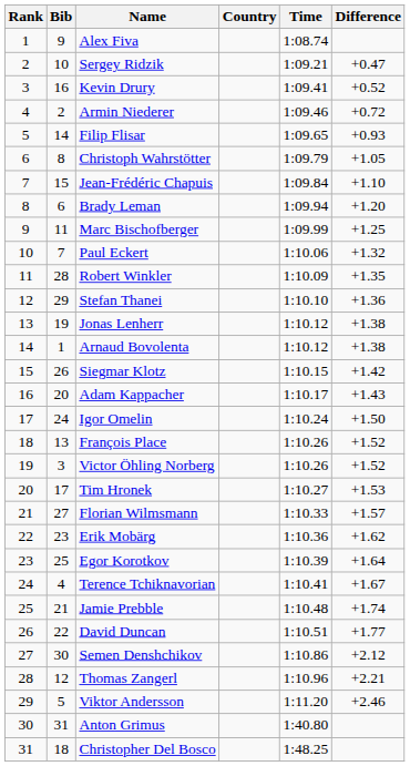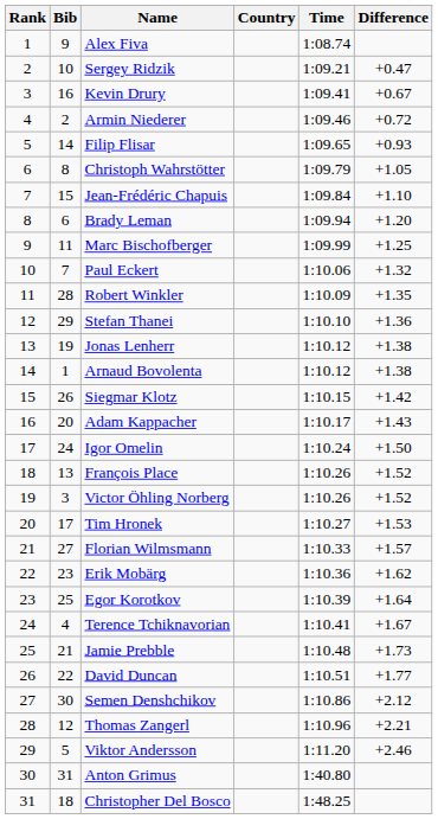Kevin Drury | Difference: +0.52 -> +0.67
Jamie Prebble | Difference: +1.74 -> +1.73
